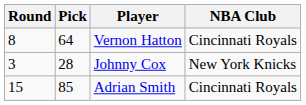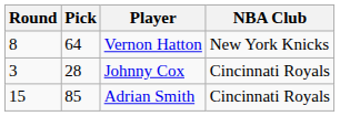Vernon Hatton | NBA Club: Cincinnati Royals -> New York Knicks
Johnny Cox | NBA Club: New York Knicks -> Cincinnati Royals
